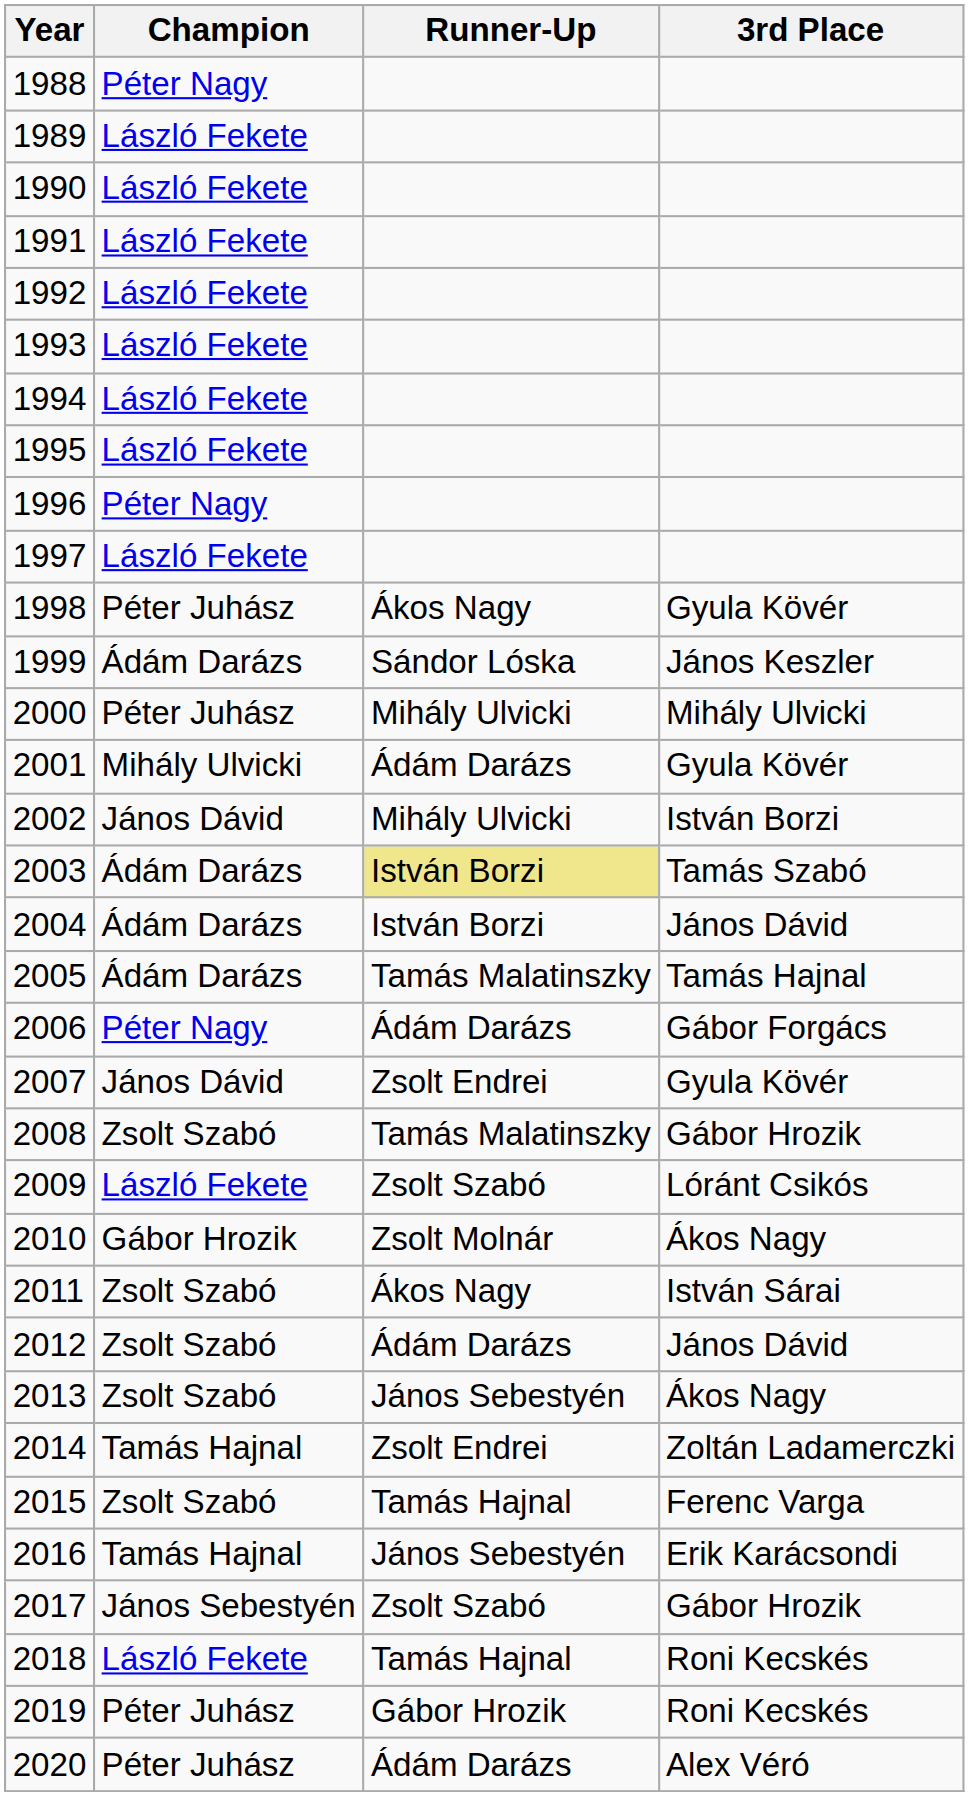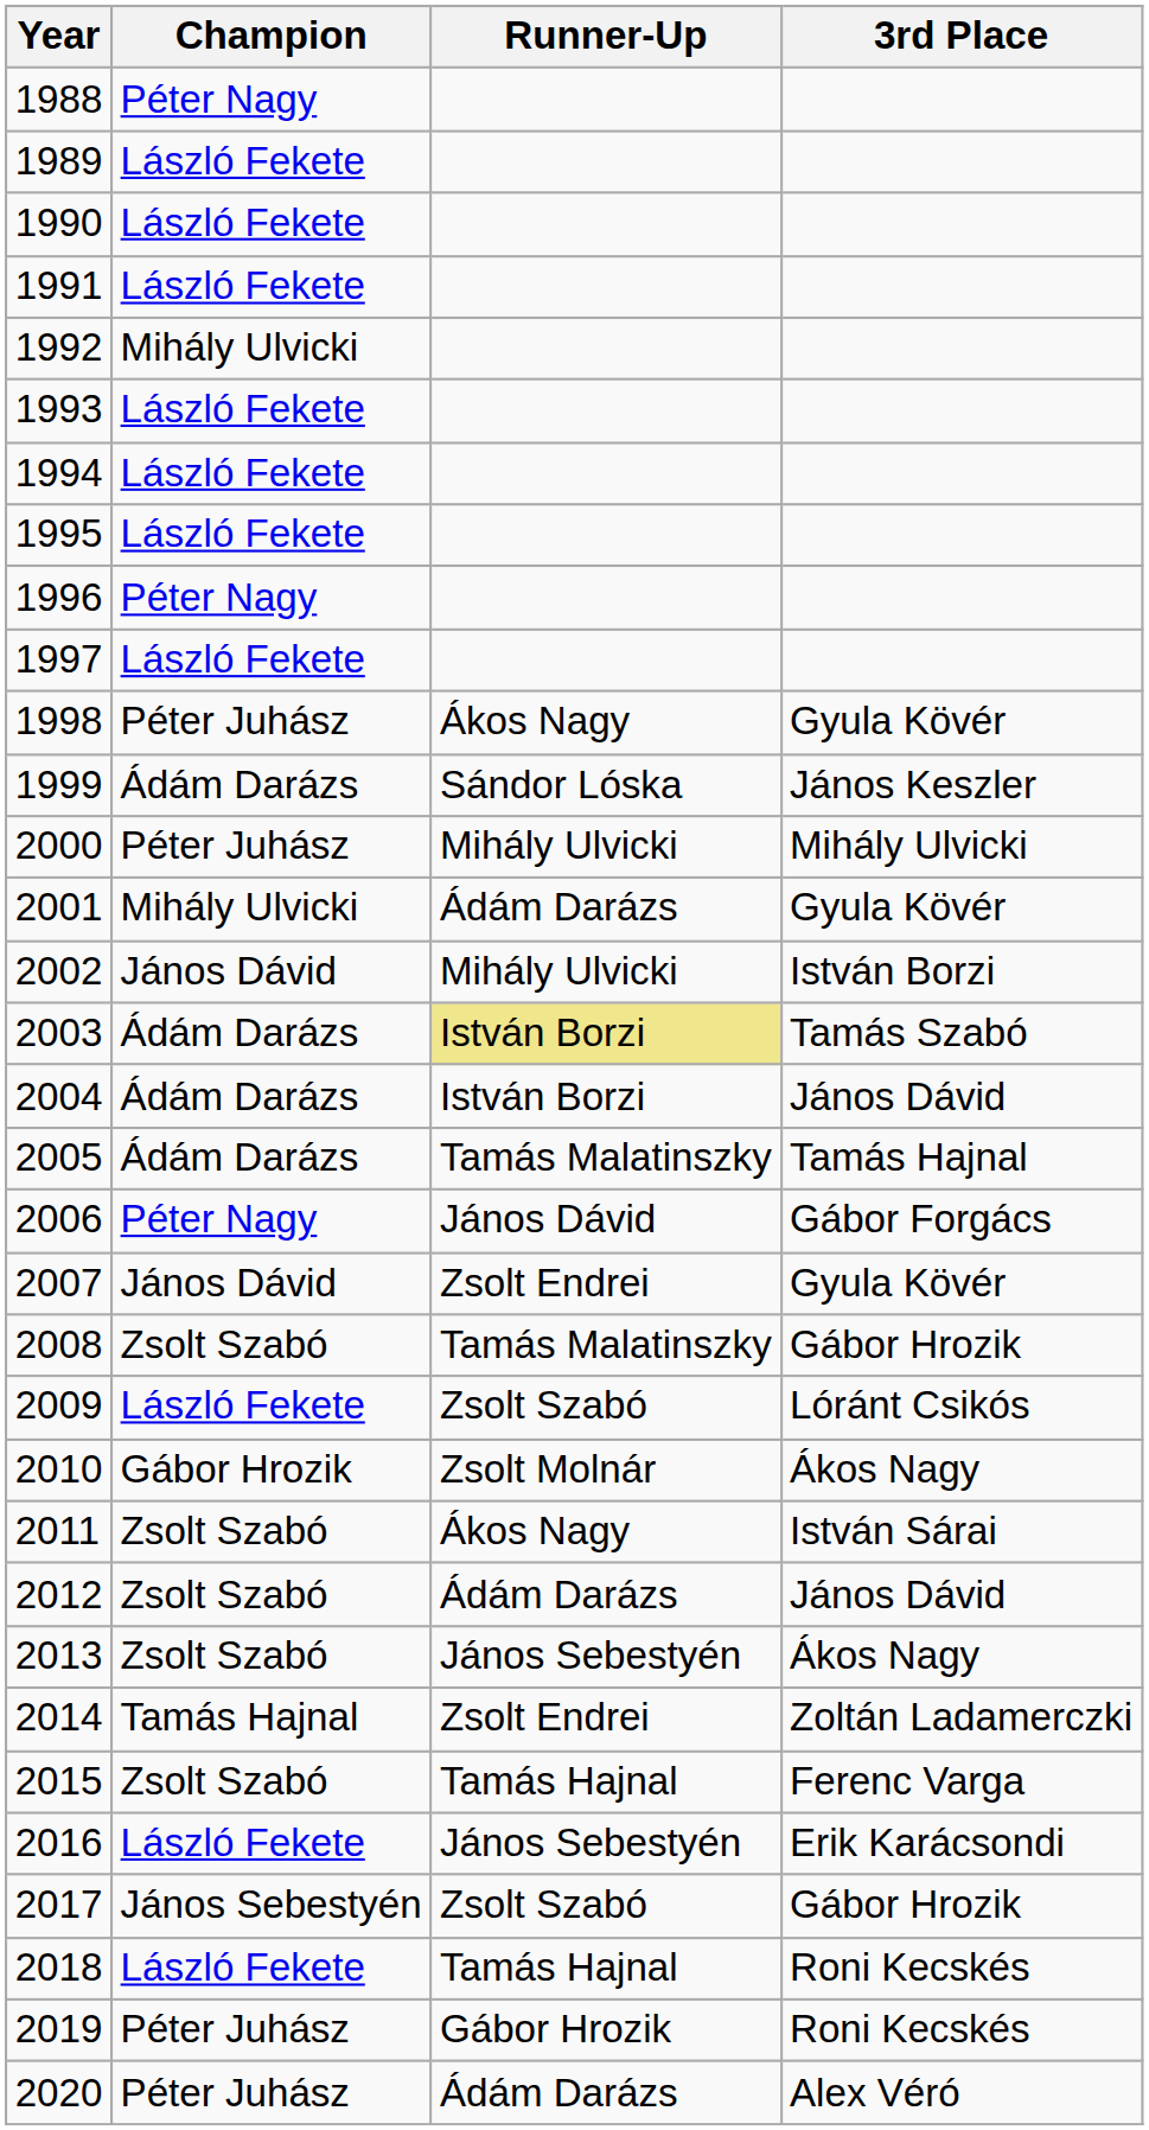1992 | Champion: László Fekete -> Mihály Ulvicki
2006 | Runner-Up: Ádám Darázs -> János Dávid
2016 | Champion: Tamás Hajnal -> László Fekete
